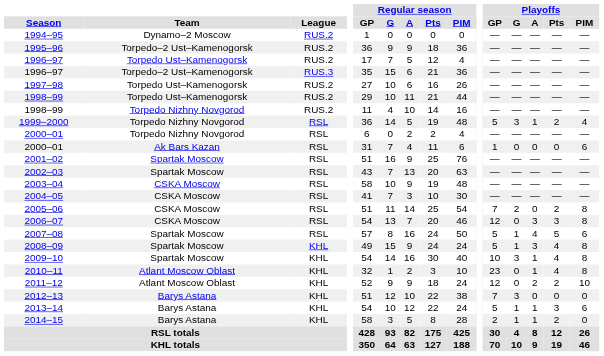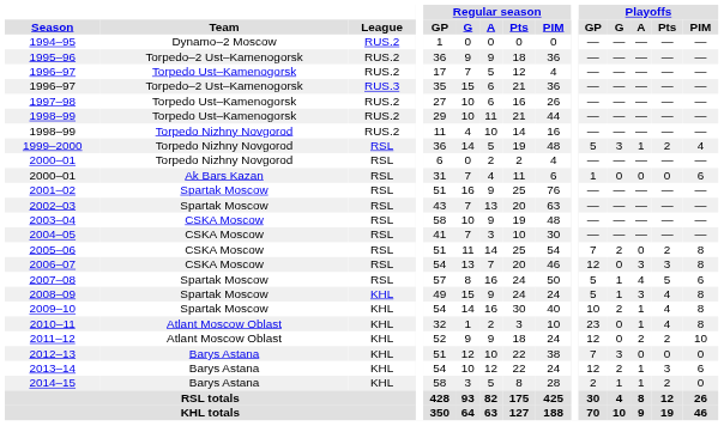2009–10 | Playoffs / G: 3 -> 2
2013–14 | Playoffs / GP: 5 -> 12
2013–14 | Playoffs / G: 1 -> 2
